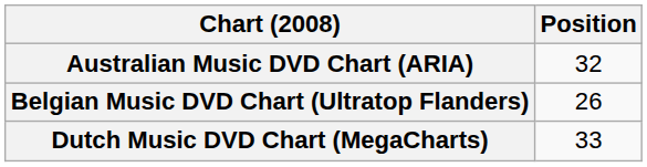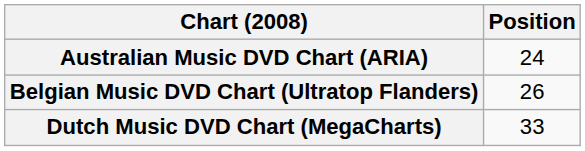Australian Music DVD Chart (ARIA) | Position: 32 -> 24
